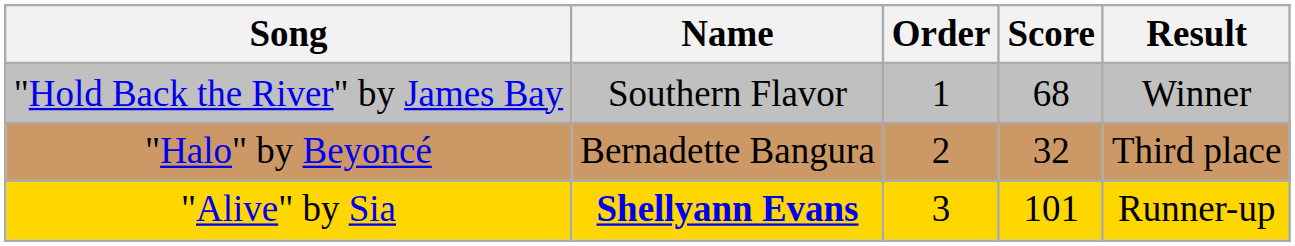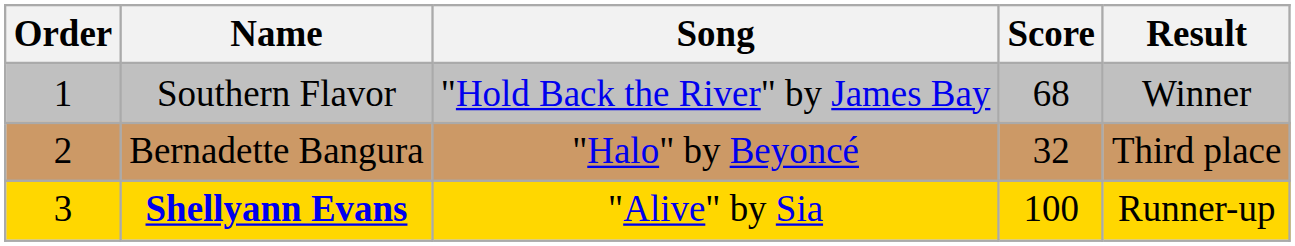columns swapped: Order <-> Song
Shellyann Evans | Score: 101 -> 100
